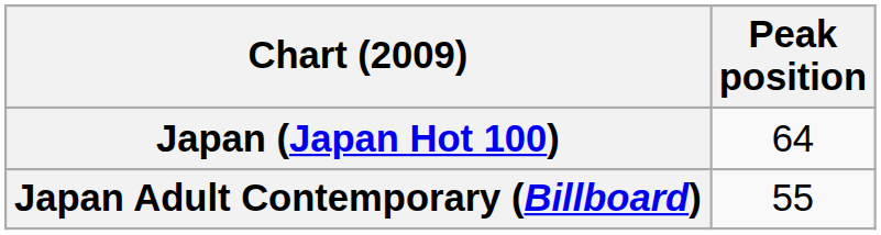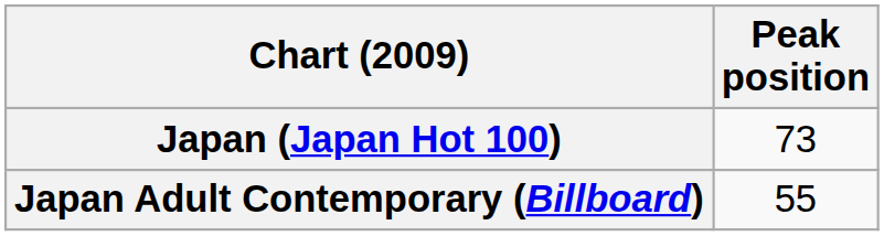Japan (Japan Hot 100) | Peak position: 64 -> 73
